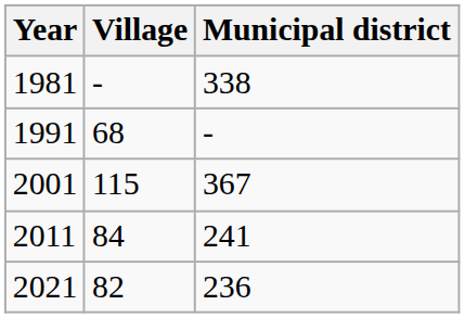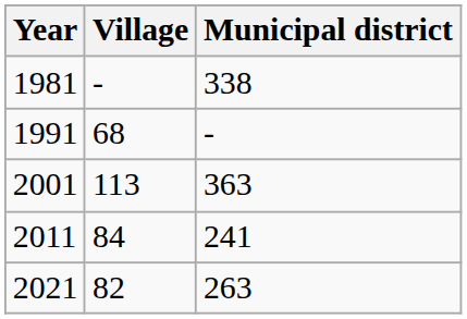2001 | Village: 115 -> 113
2001 | Municipal district: 367 -> 363
2021 | Municipal district: 236 -> 263
